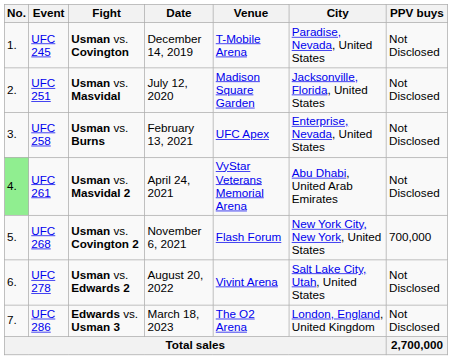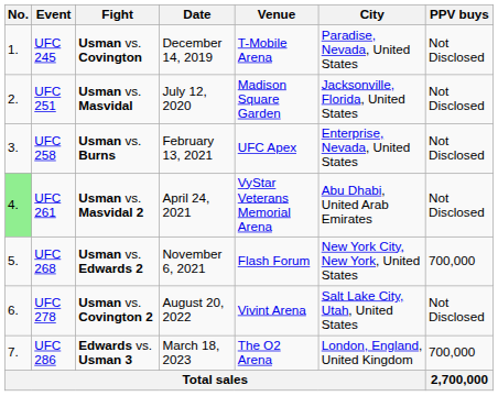UFC 268 | Fight: Usman vs. Covington 2 -> Usman vs. Edwards 2
UFC 278 | Fight: Usman vs. Edwards 2 -> Usman vs. Covington 2
UFC 286 | PPV buys: Not Disclosed -> 700,000
